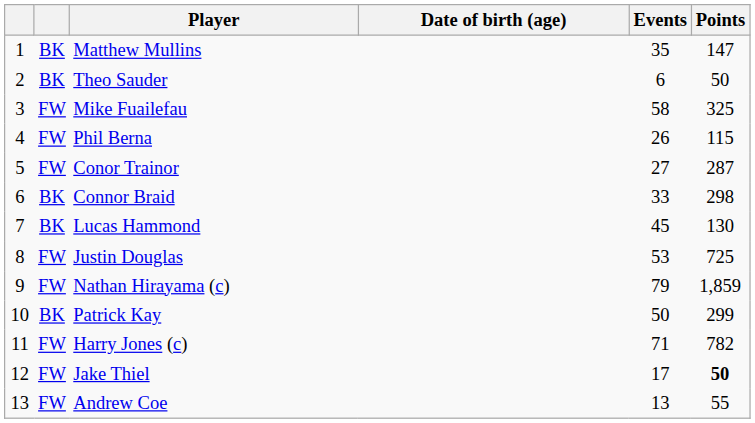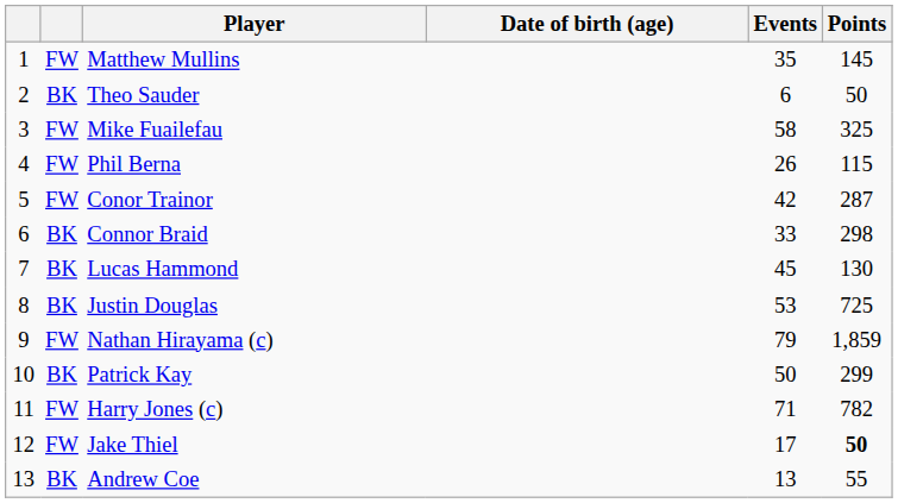Matthew Mullins | column 2: BK -> FW
Matthew Mullins | Points: 147 -> 145
Conor Trainor | Events: 27 -> 42
Justin Douglas | column 2: FW -> BK
Andrew Coe | column 2: FW -> BK
